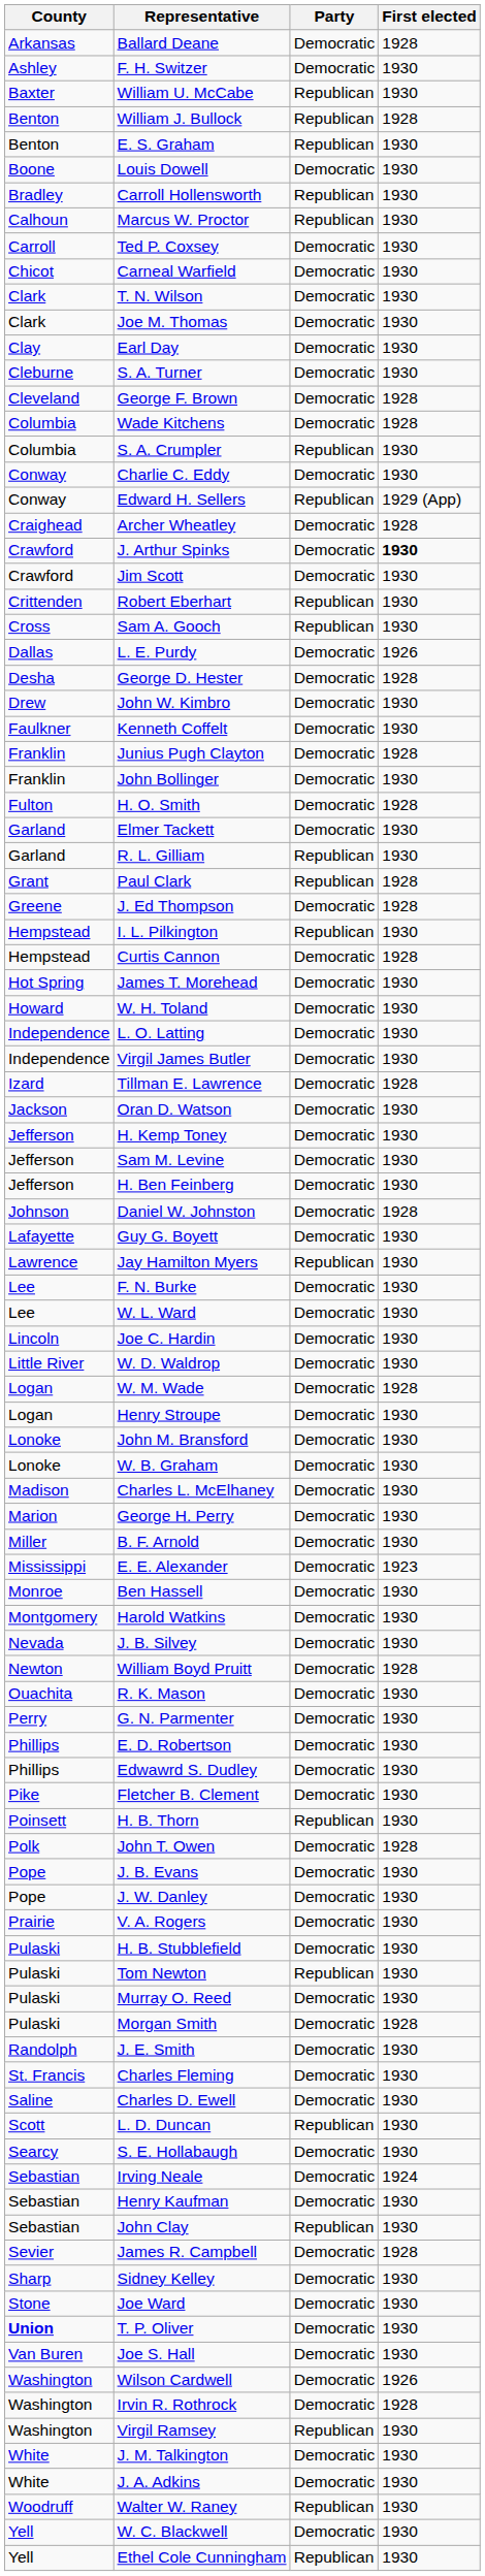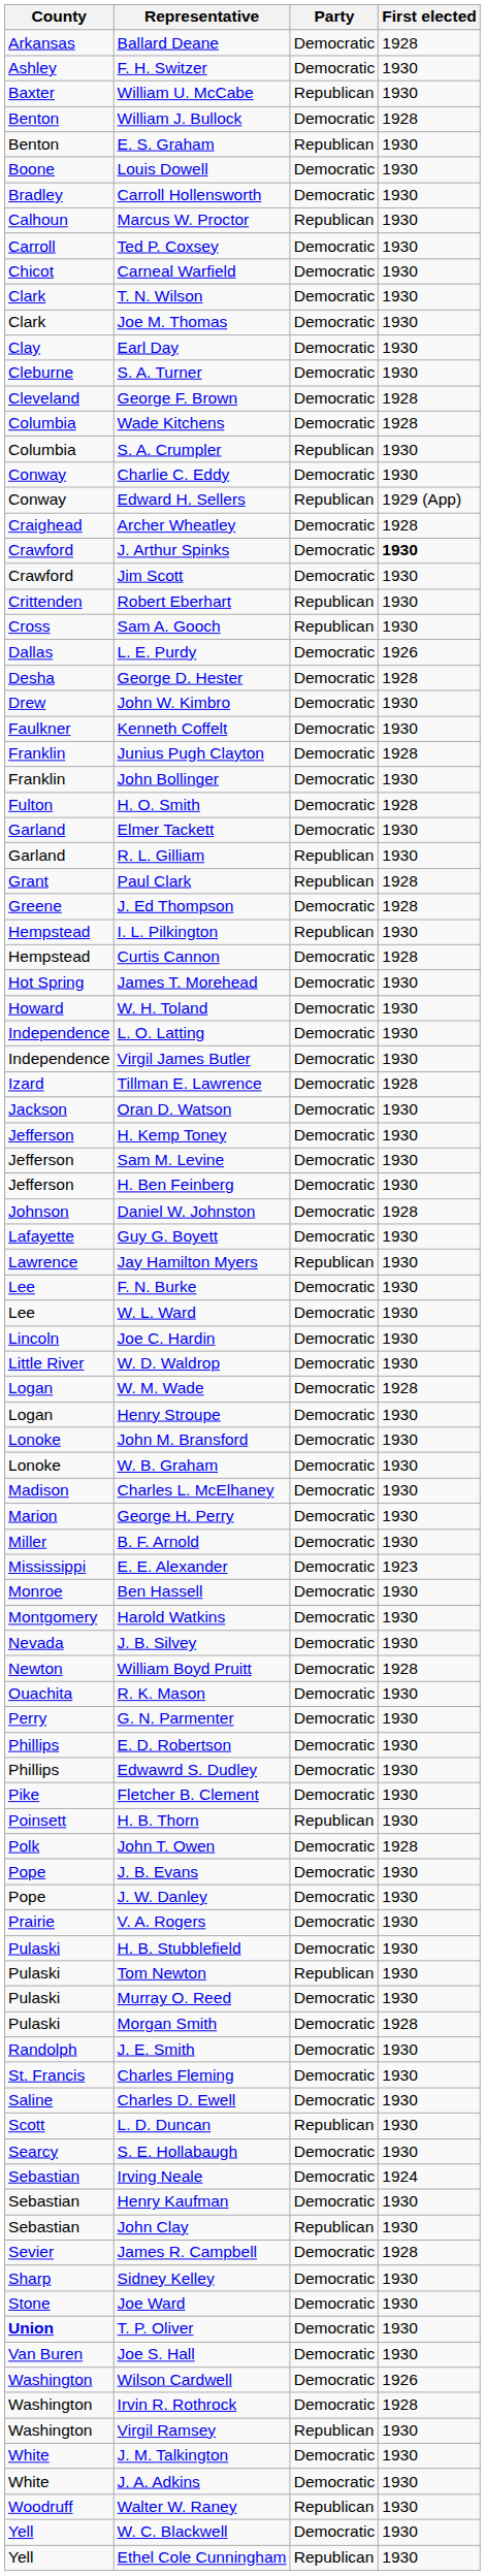William J. Bullock | Party: Republican -> Democratic
Carroll Hollensworth | Party: Republican -> Democratic
